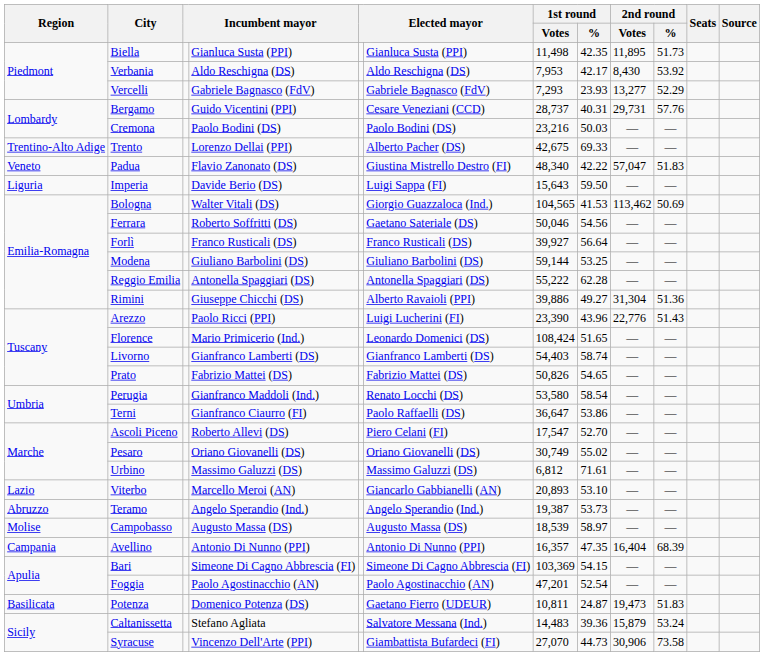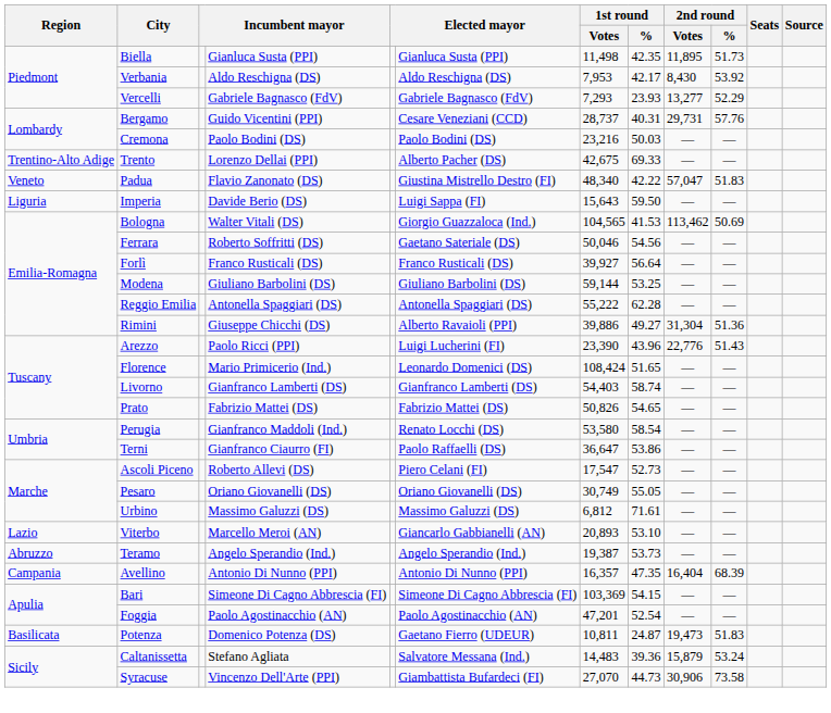Ascoli Piceno | 1st round / %: 52.70 -> 52.73
Pesaro | 1st round / %: 55.02 -> 55.05
- row: Molise | Campobasso | Augusto Massa (DS) | Augusto Massa (DS) | 18,539 | 58.97 | — | —
